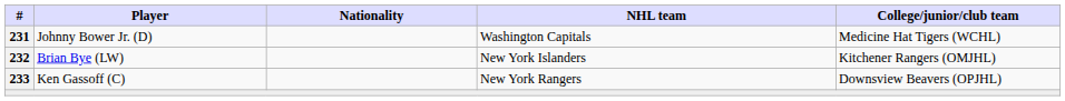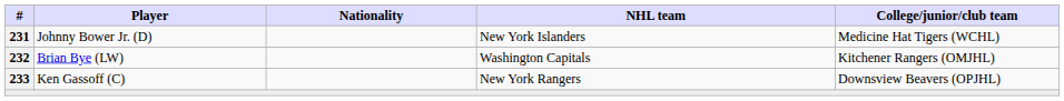Johnny Bower Jr. (D) | NHL team: Washington Capitals -> New York Islanders
Brian Bye (LW) | NHL team: New York Islanders -> Washington Capitals
